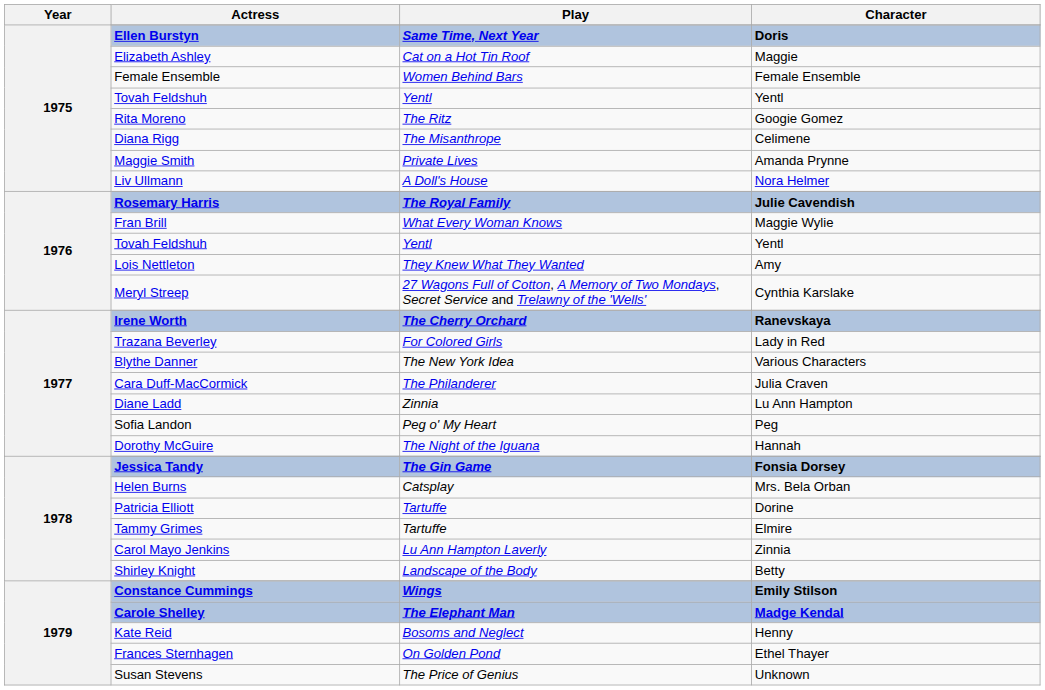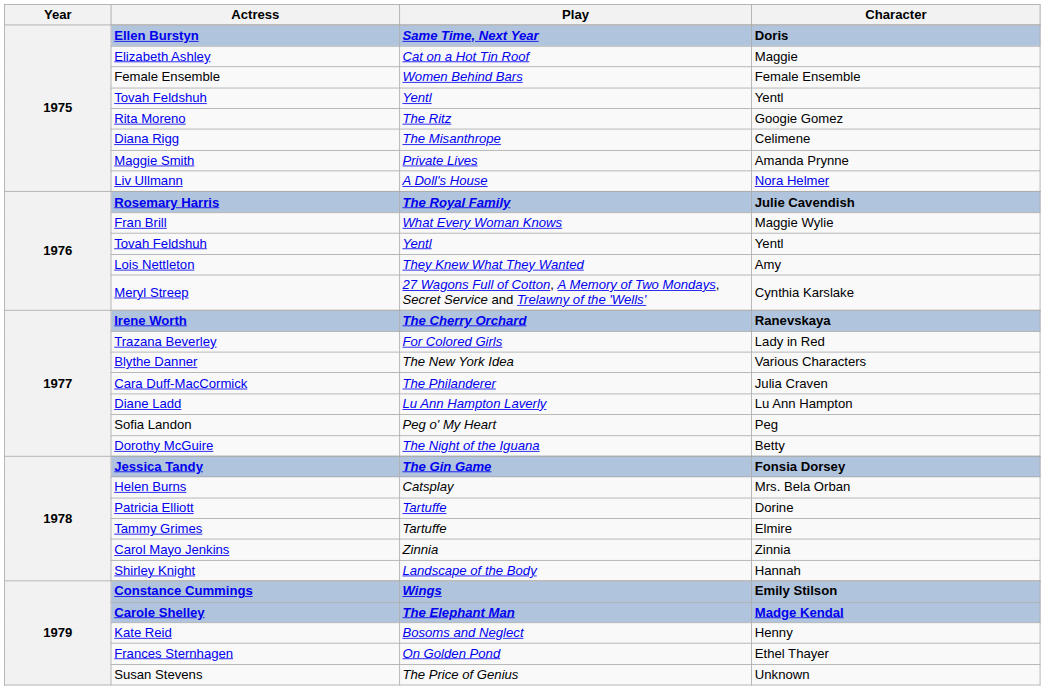Diane Ladd | Play: Zinnia -> Lu Ann Hampton Laverly
Dorothy McGuire | Character: Hannah -> Betty
Carol Mayo Jenkins | Play: Lu Ann Hampton Laverly -> Zinnia
Shirley Knight | Character: Betty -> Hannah
